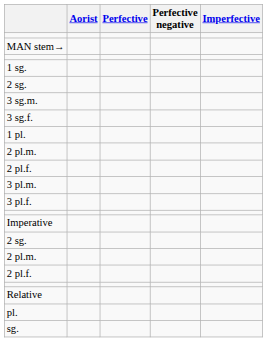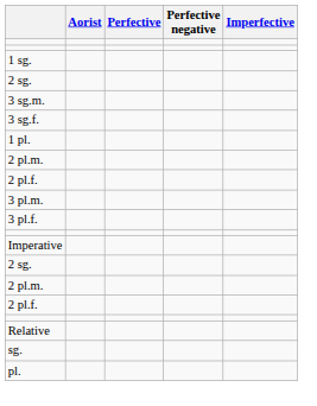- row: MAN stem→
rows swapped: sg. <-> pl.
